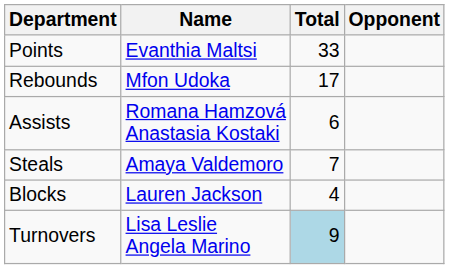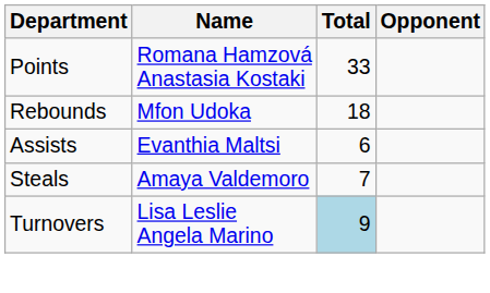Points | Name: Evanthia Maltsi -> Romana Hamzová Anastasia Kostaki
Rebounds | Total: 17 -> 18
Assists | Name: Romana Hamzová Anastasia Kostaki -> Evanthia Maltsi
- row: Blocks | Lauren Jackson | 4
